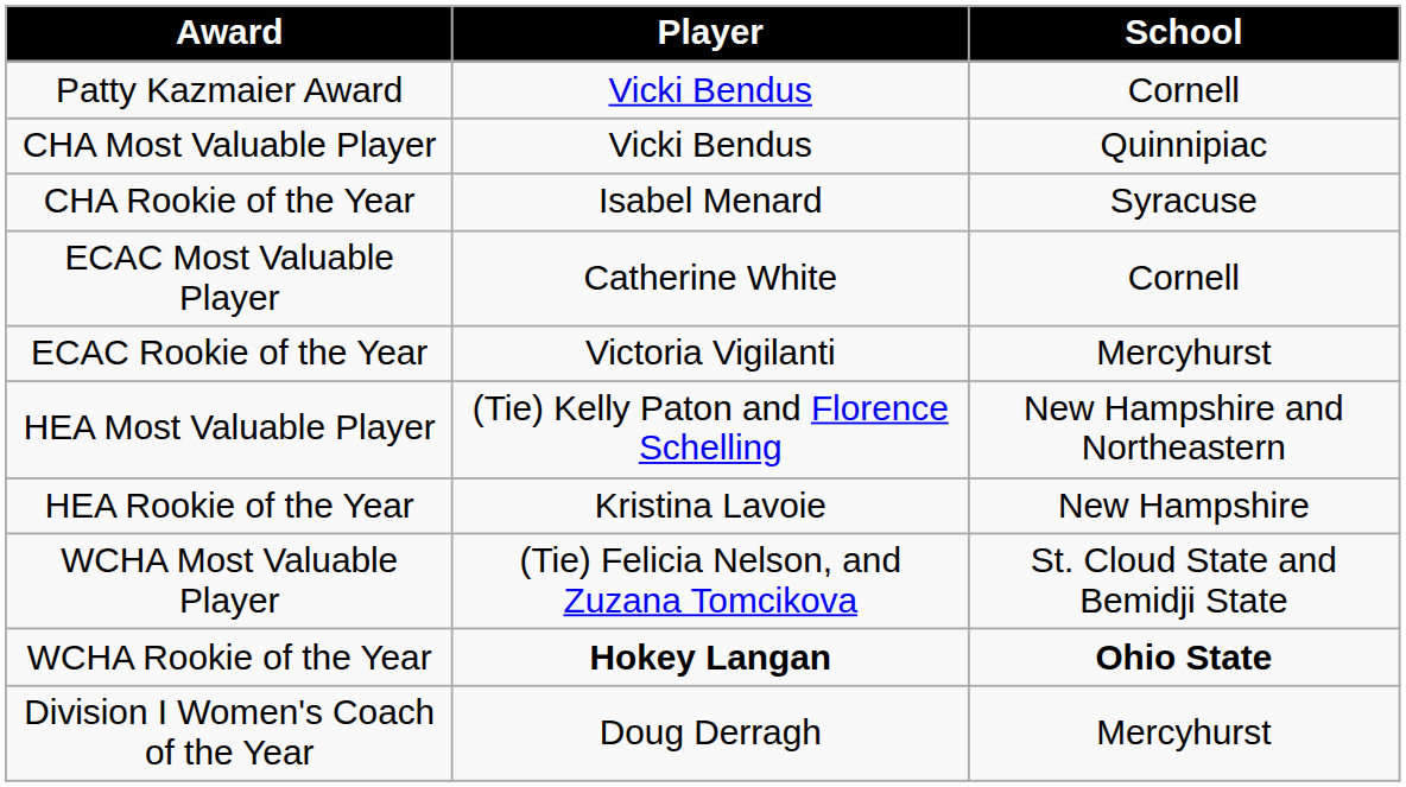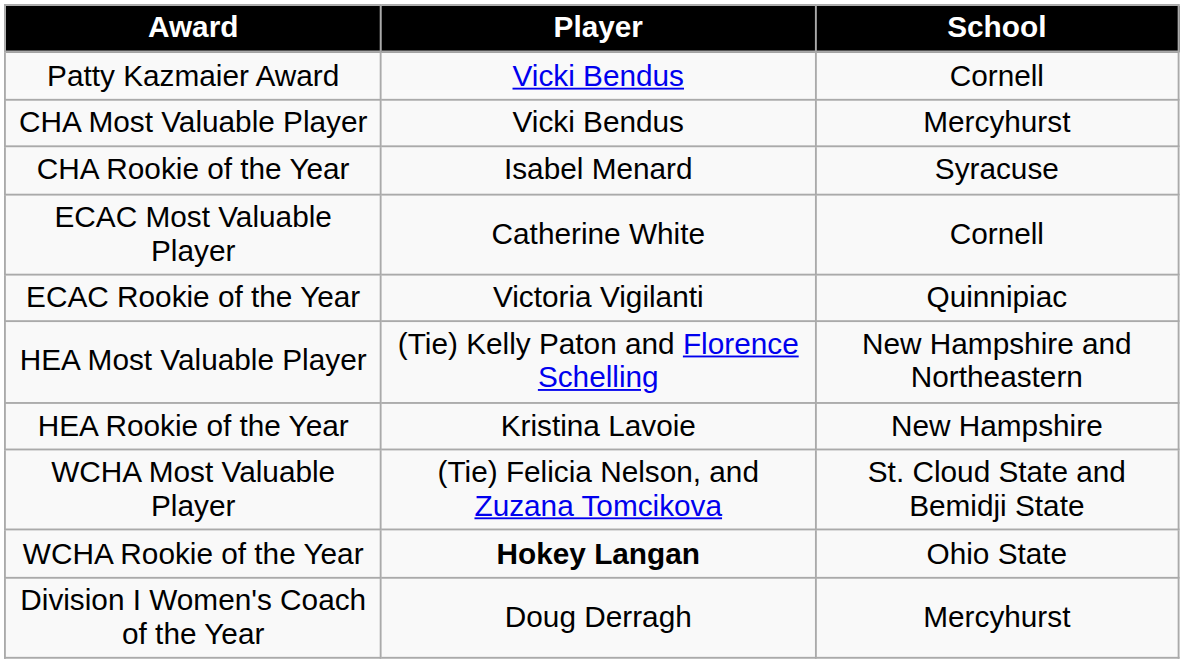CHA Most Valuable Player | School: Quinnipiac -> Mercyhurst
ECAC Rookie of the Year | School: Mercyhurst -> Quinnipiac
WCHA Rookie of the Year | School: bold -> normal
